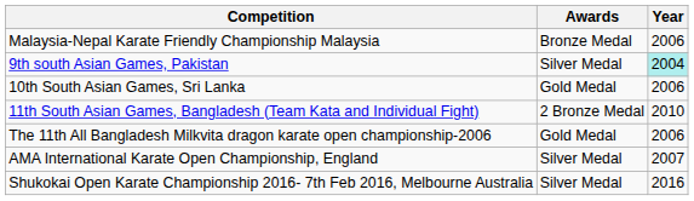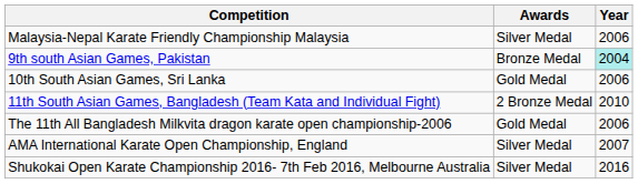Malaysia-Nepal Karate Friendly Championship Malaysia | Awards: Bronze Medal -> Silver Medal
9th south Asian Games, Pakistan | Awards: Silver Medal -> Bronze Medal
